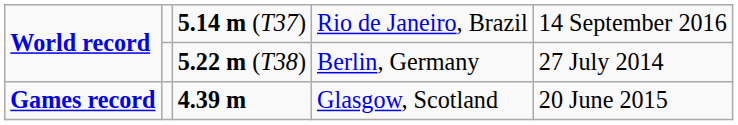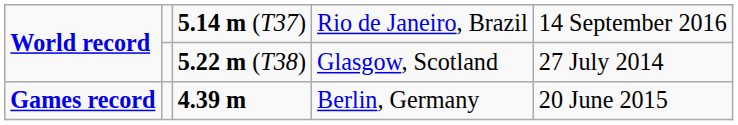World record / 5.22 m (T38) | column 4: Berlin, Germany -> Glasgow, Scotland
Games record | column 4: Glasgow, Scotland -> Berlin, Germany
